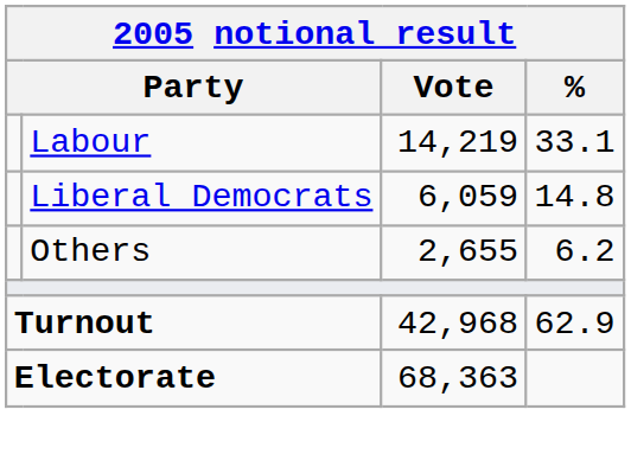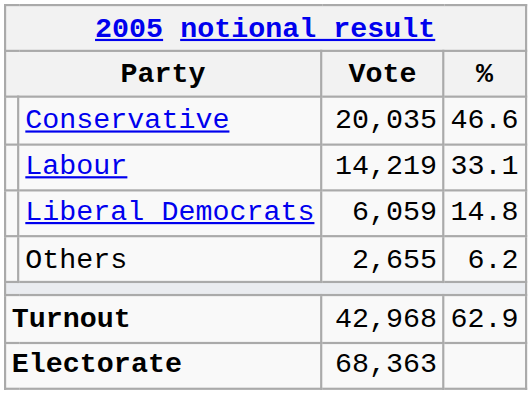+ row: Conservative | 20,035 | 46.6
